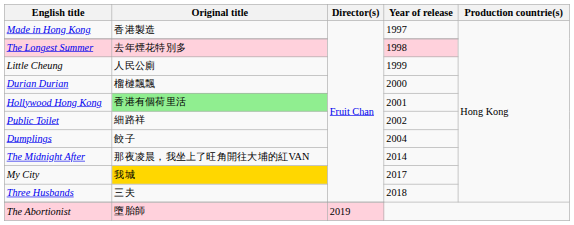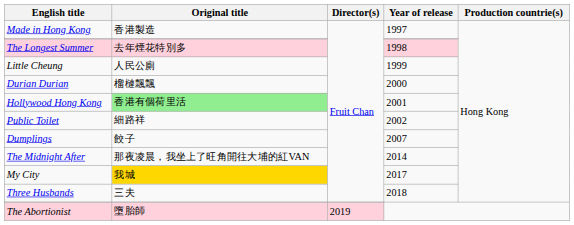Dumplings | Year of release: 2004 -> 2007
